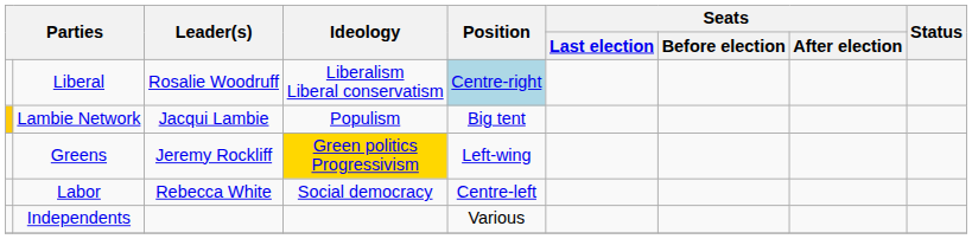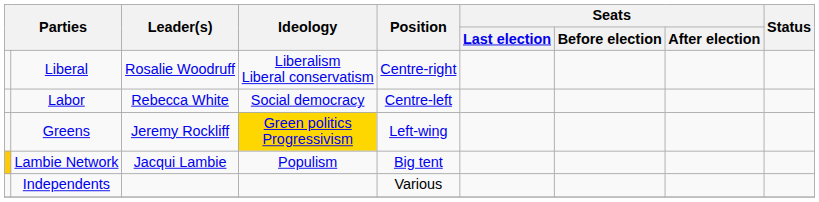Liberal | Position: lightblue background -> no background
rows swapped: Labor <-> Lambie Network
